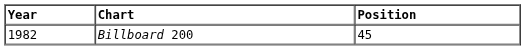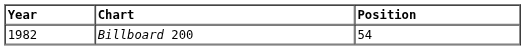Billboard 200 | Position: 45 -> 54
